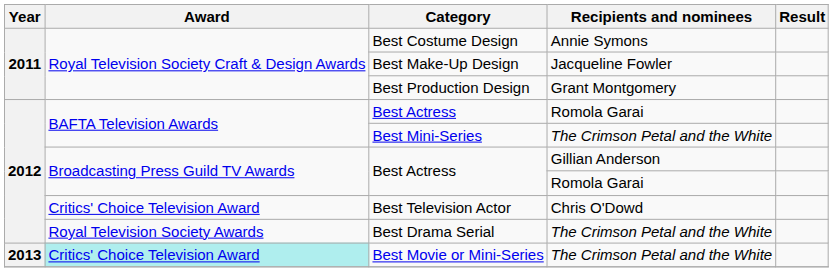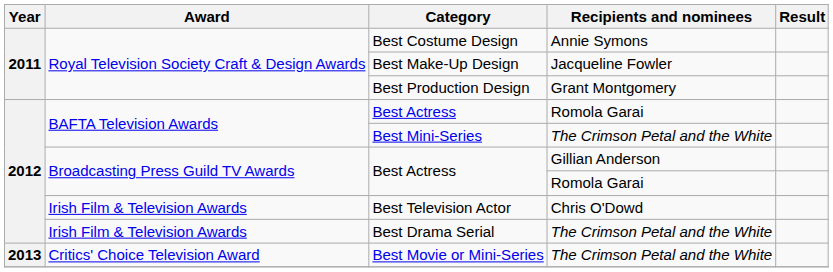Best Television Actor | Award: Critics' Choice Television Award -> Irish Film & Television Awards
Best Drama Serial | Award: Royal Television Society Awards -> Irish Film & Television Awards
Best Movie or Mini-Series | Award: paleturquoise background -> no background
